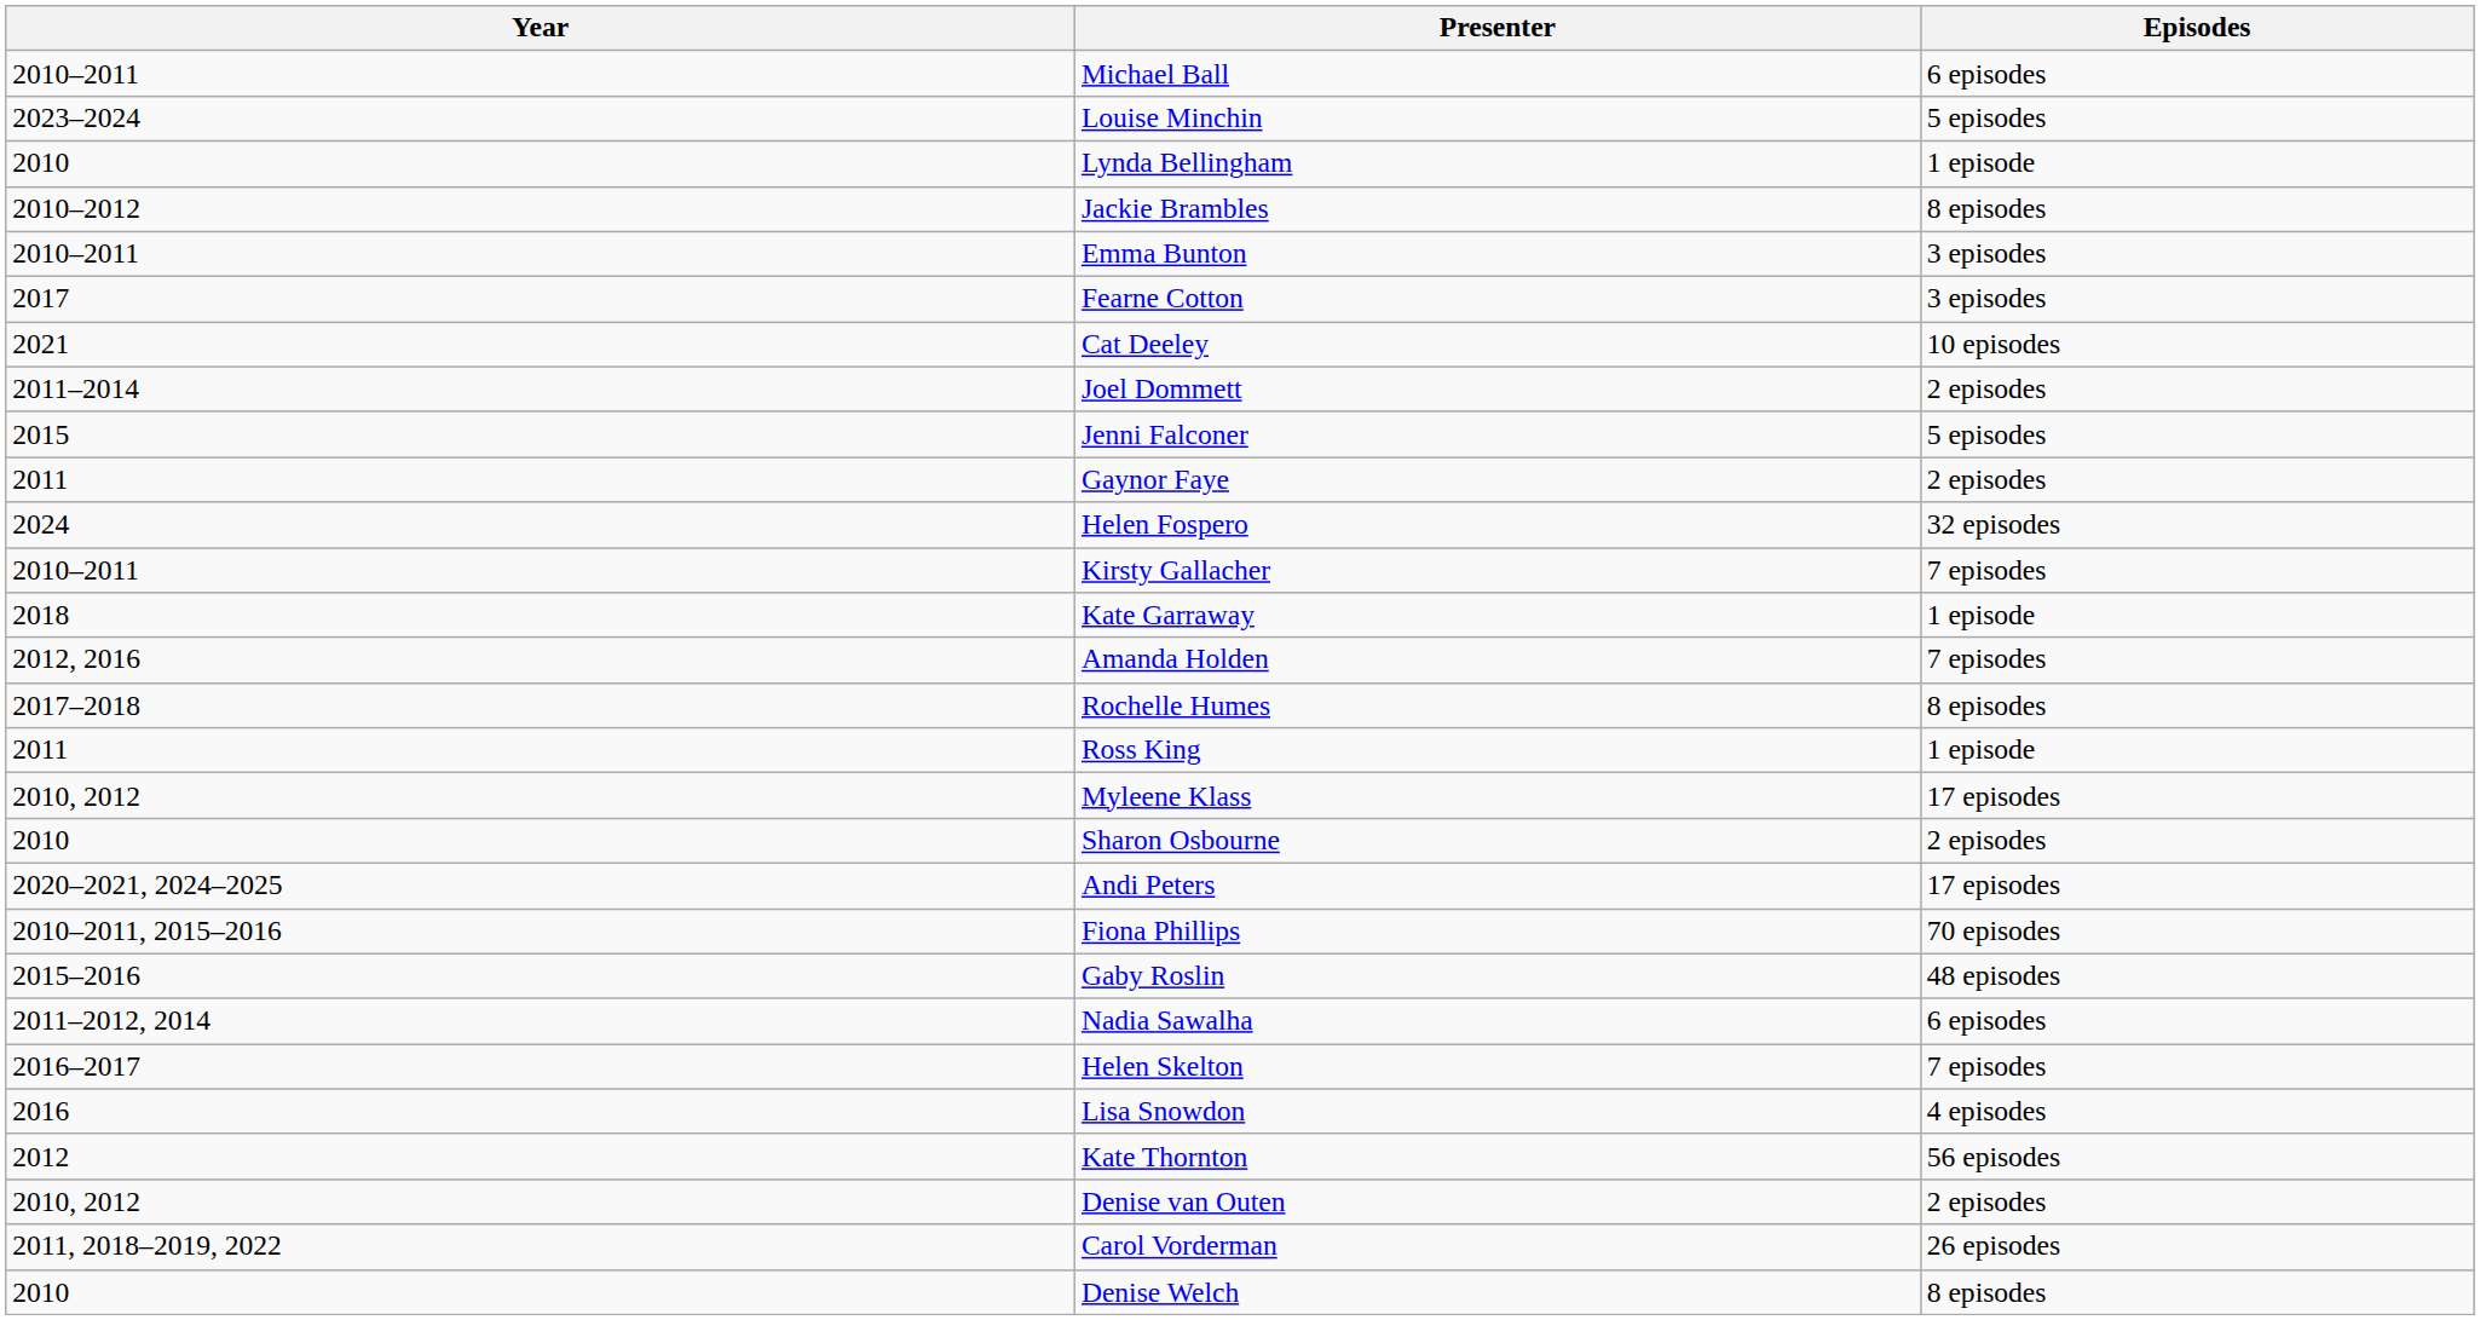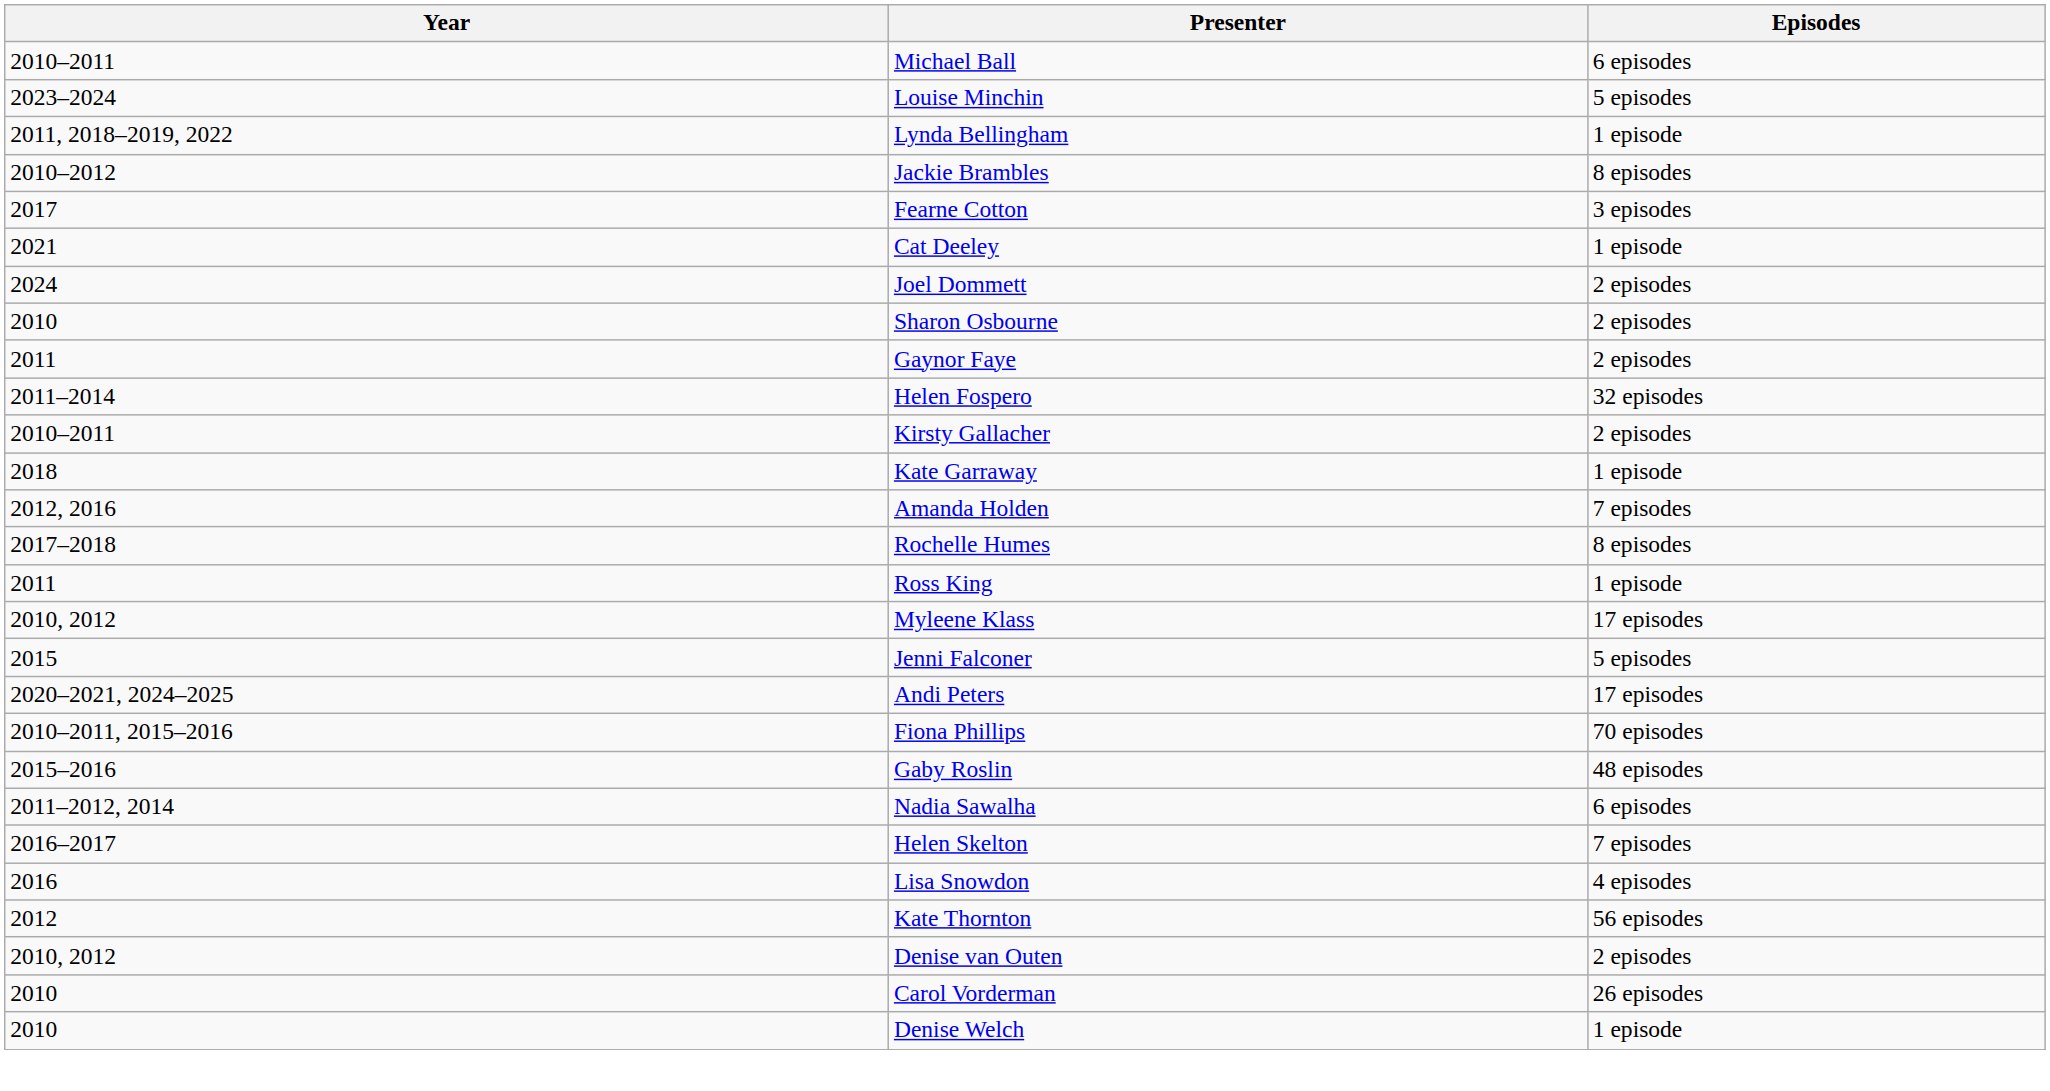Lynda Bellingham | Year: 2010 -> 2011, 2018–2019, 2022
- row: 2010–2011 | Emma Bunton | 3 episodes
Cat Deeley | Episodes: 10 episodes -> 1 episode
Joel Dommett | Year: 2011–2014 -> 2024
rows swapped: Jenni Falconer <-> Sharon Osbourne
Helen Fospero | Year: 2024 -> 2011–2014
Kirsty Gallacher | Episodes: 7 episodes -> 2 episodes
Carol Vorderman | Year: 2011, 2018–2019, 2022 -> 2010
Denise Welch | Episodes: 8 episodes -> 1 episode
